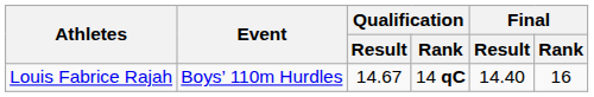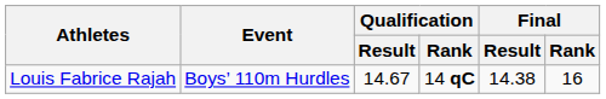Louis Fabrice Rajah | Final / Result: 14.40 -> 14.38
